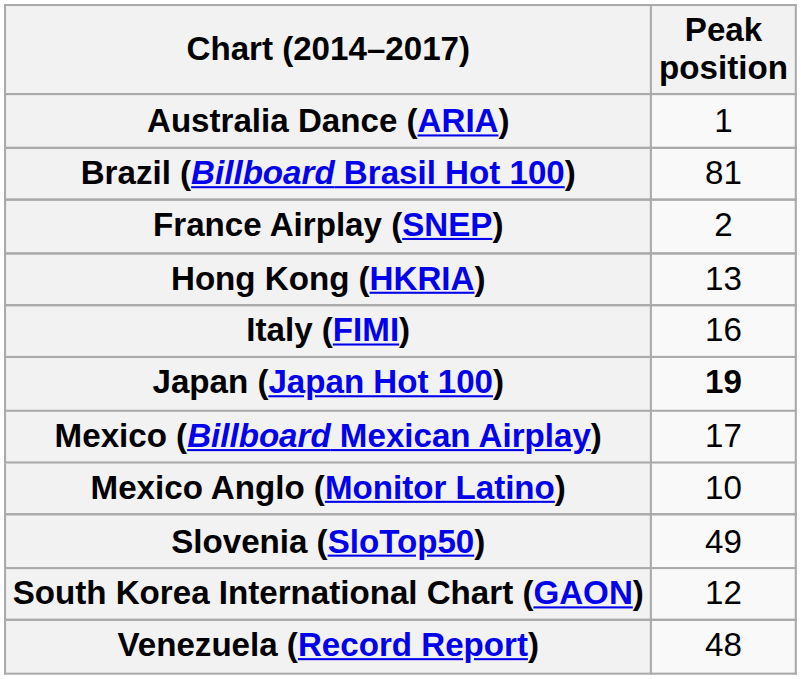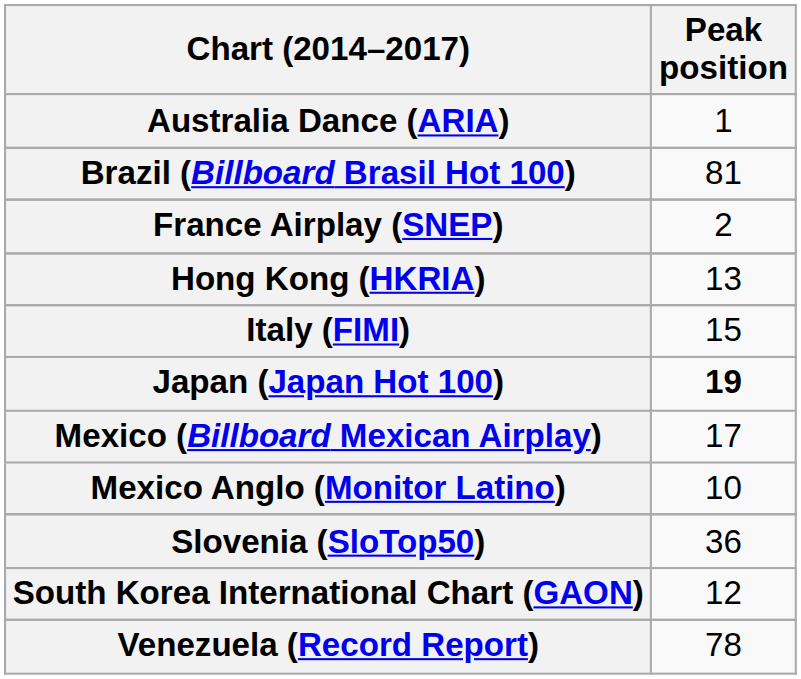Italy (FIMI) | Peak position: 16 -> 15
Slovenia (SloTop50) | Peak position: 49 -> 36
Venezuela (Record Report) | Peak position: 48 -> 78
